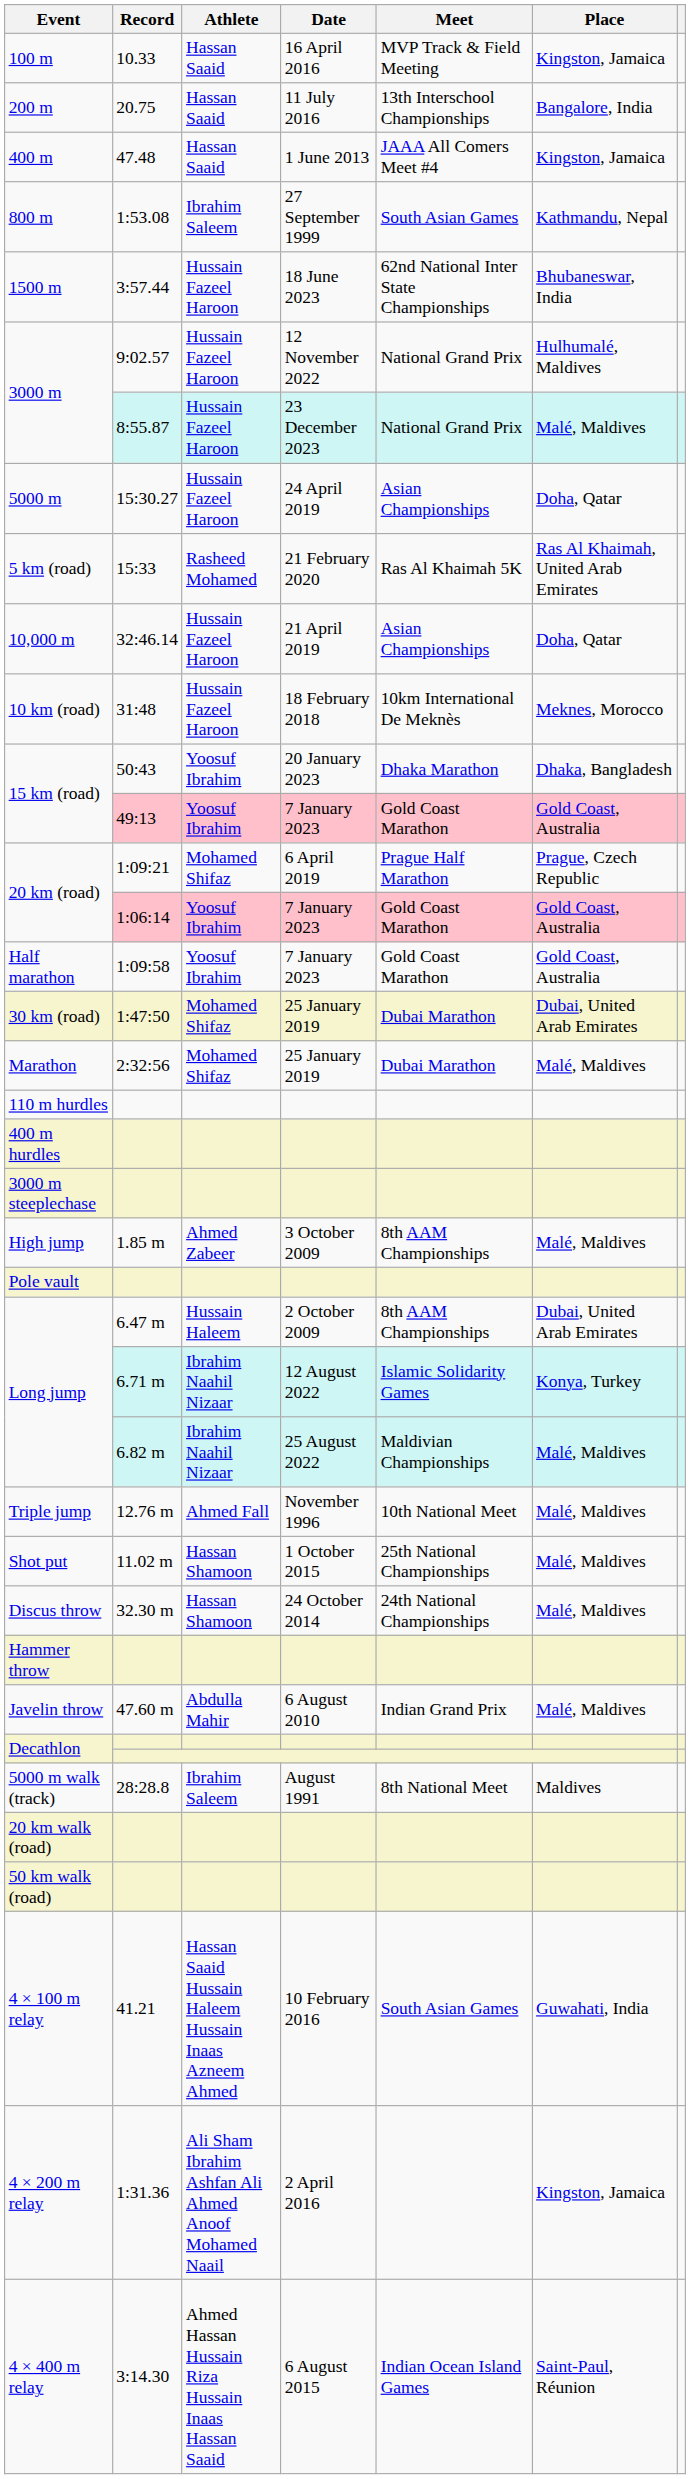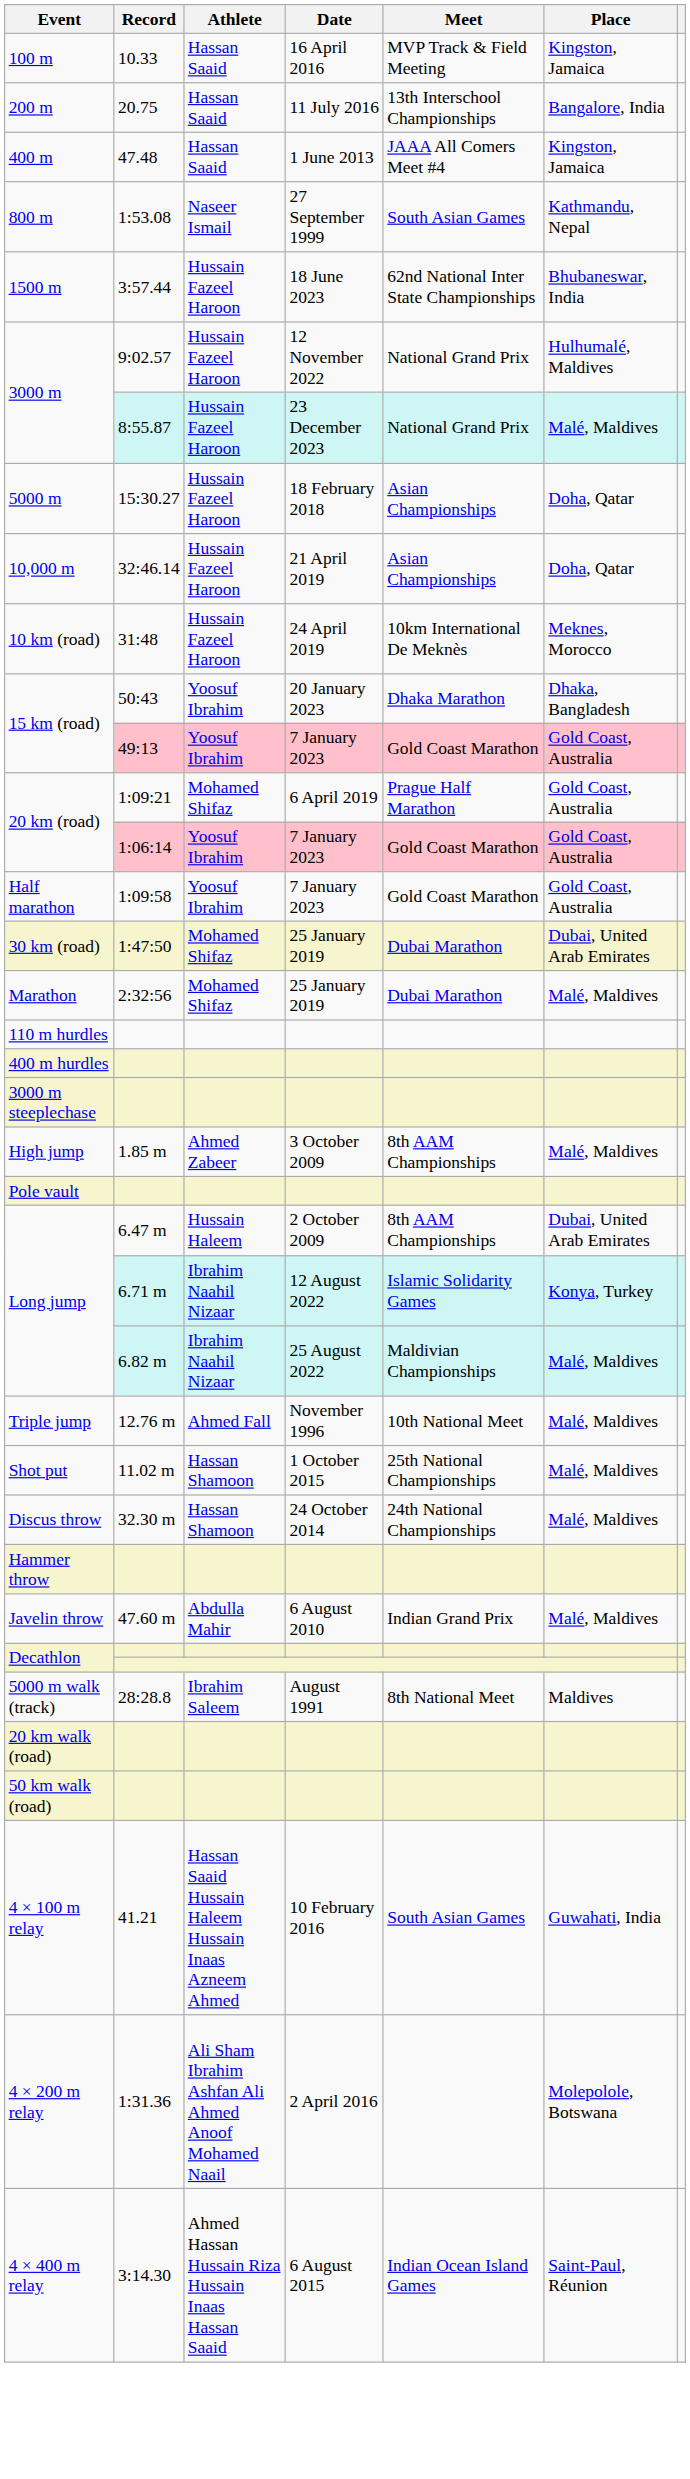800 m | Athlete: Ibrahim Saleem -> Naseer Ismail
5000 m | Date: 24 April 2019 -> 18 February 2018
- row: 5 km (road) | 15:33 | Rasheed Mohamed | 21 February 2020 | Ras Al Khaimah 5K | Ras Al Khaimah, United Arab Emirates
10 km (road) | Date: 18 February 2018 -> 24 April 2019
20 km (road) / 1:09:21 | Place: Prague, Czech Republic -> Gold Coast, Australia
4 × 200 m relay | Place: Kingston, Jamaica -> Molepolole, Botswana
